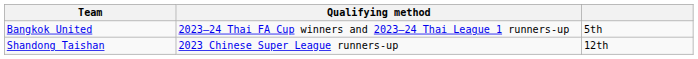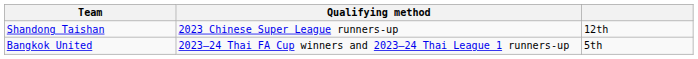rows swapped: Bangkok United <-> Shandong Taishan
